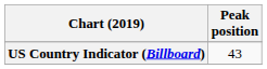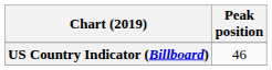US Country Indicator (Billboard) | Peak position: 43 -> 46
